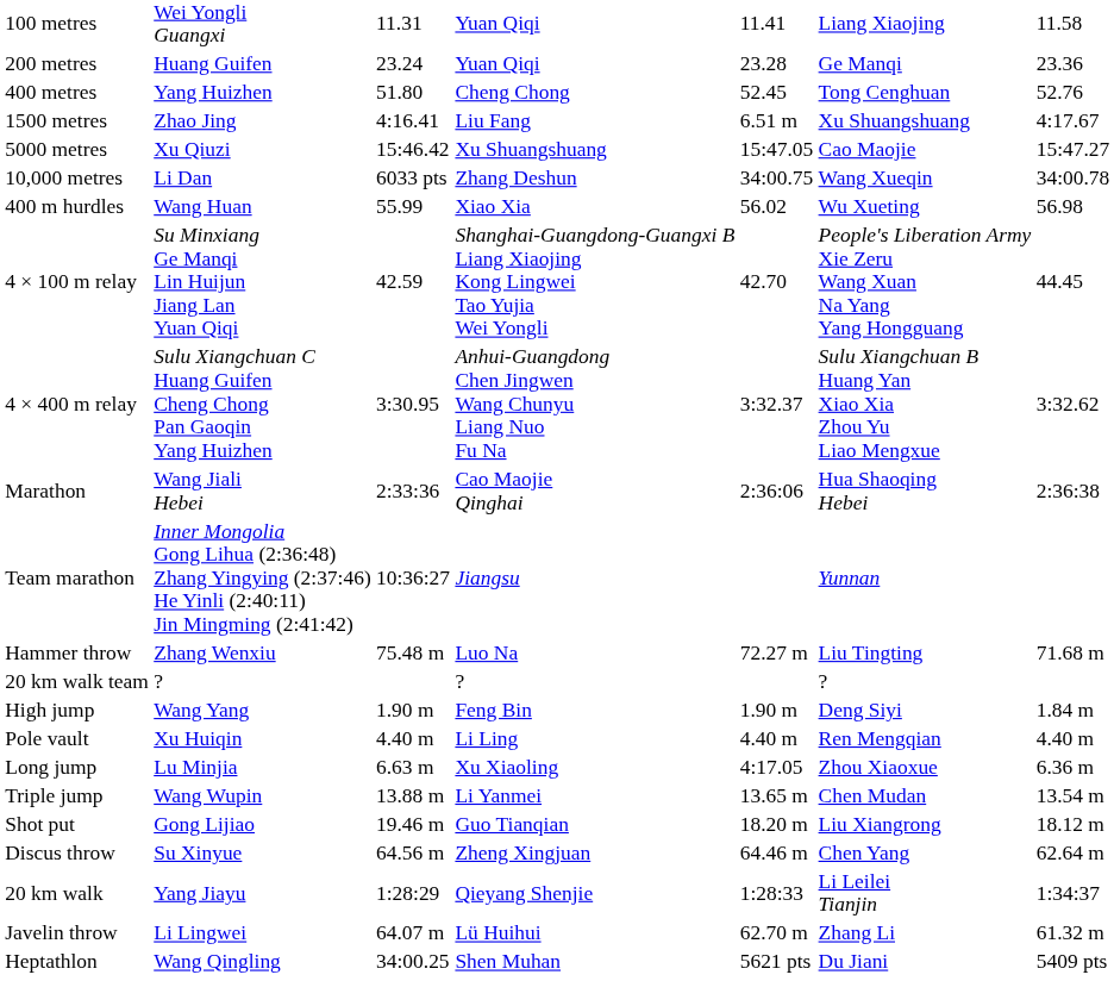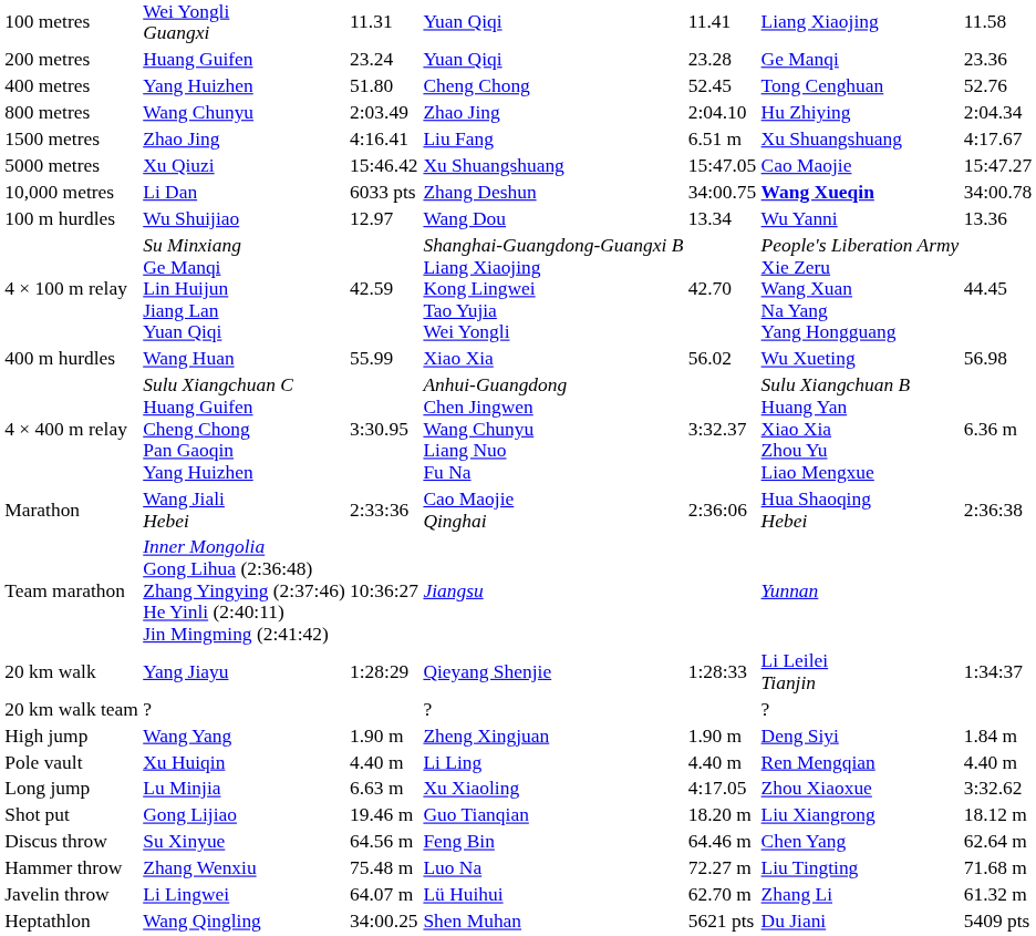+ row: 800 metres | Wang Chunyu | 2:03.49 | Zhao Jing | 2:04.10 | Hu Zhiying | 2:04.34
10,000 metres | column 6: normal -> bold
+ row: 100 m hurdles | Wu Shuijiao | 12.97 | Wang Dou | 13.34 | Wu Yanni | 13.36
rows swapped: 400 m hurdles <-> 4 × 100 m relay
4 × 400 m relay | column 7: 3:32.62 -> 6.36 m
rows swapped: 20 km walk <-> Hammer throw
High jump | column 4: Feng Bin -> Zheng Xingjuan
Long jump | column 7: 6.36 m -> 3:32.62
- row: Triple jump | Wang Wupin | 13.88 m | Li Yanmei | 13.65 m | Chen Mudan | 13.54 m
Discus throw | column 4: Zheng Xingjuan -> Feng Bin
